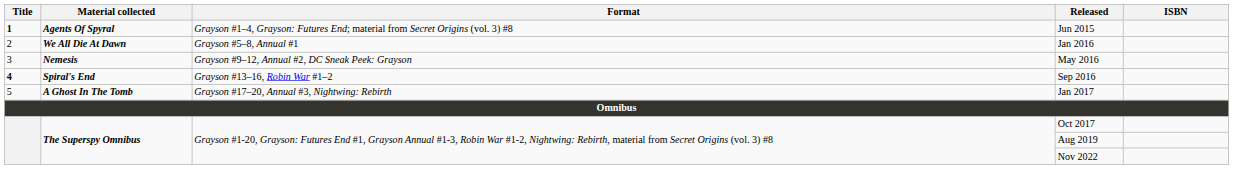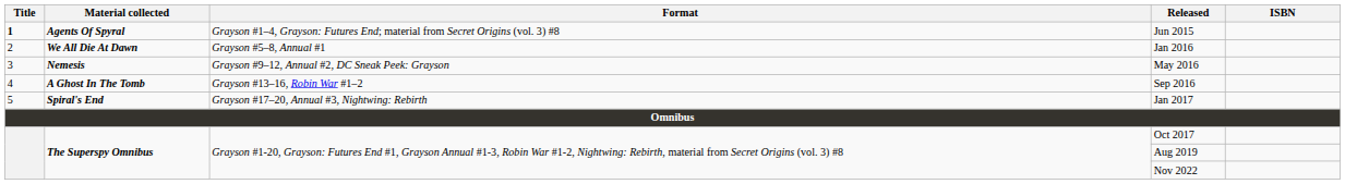Sep 2016 | Title: bold -> normal
Sep 2016 | Material collected: Spiral's End -> A Ghost In The Tomb
Jan 2017 | Material collected: A Ghost In The Tomb -> Spiral's End
